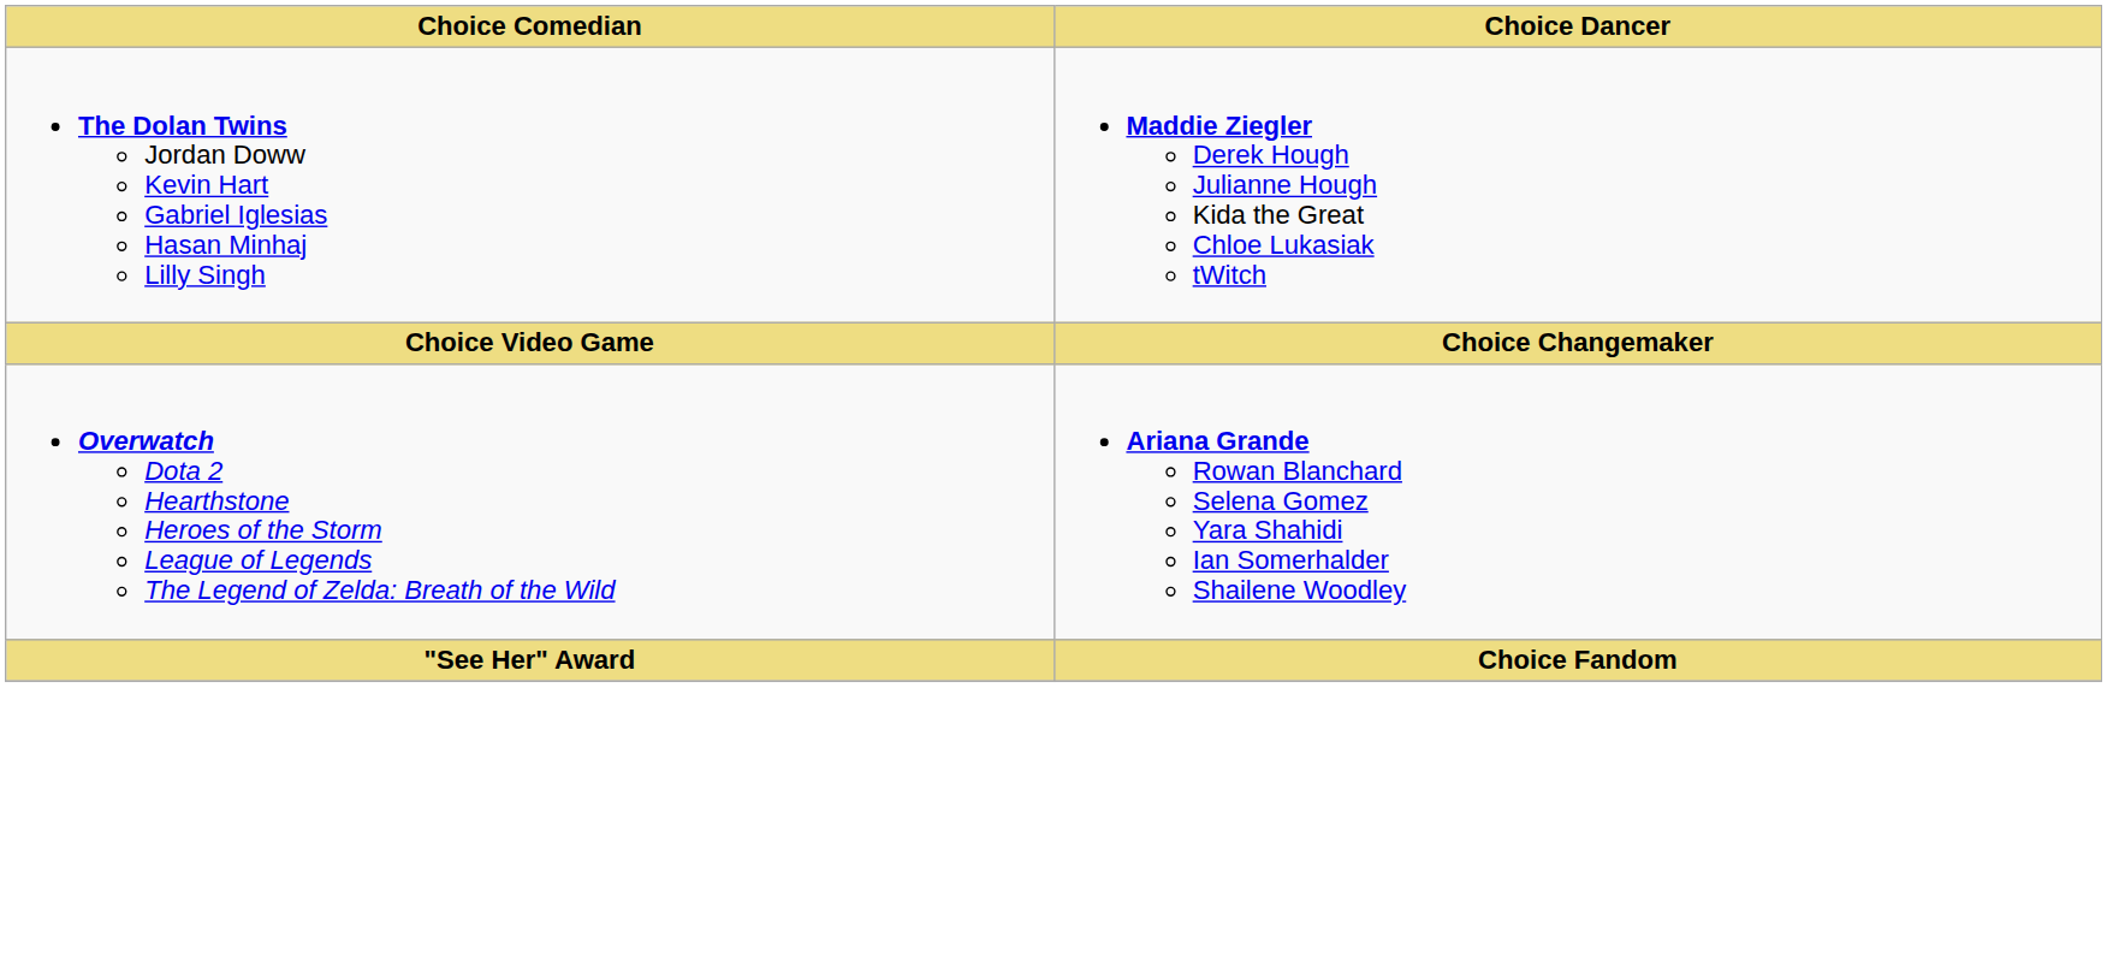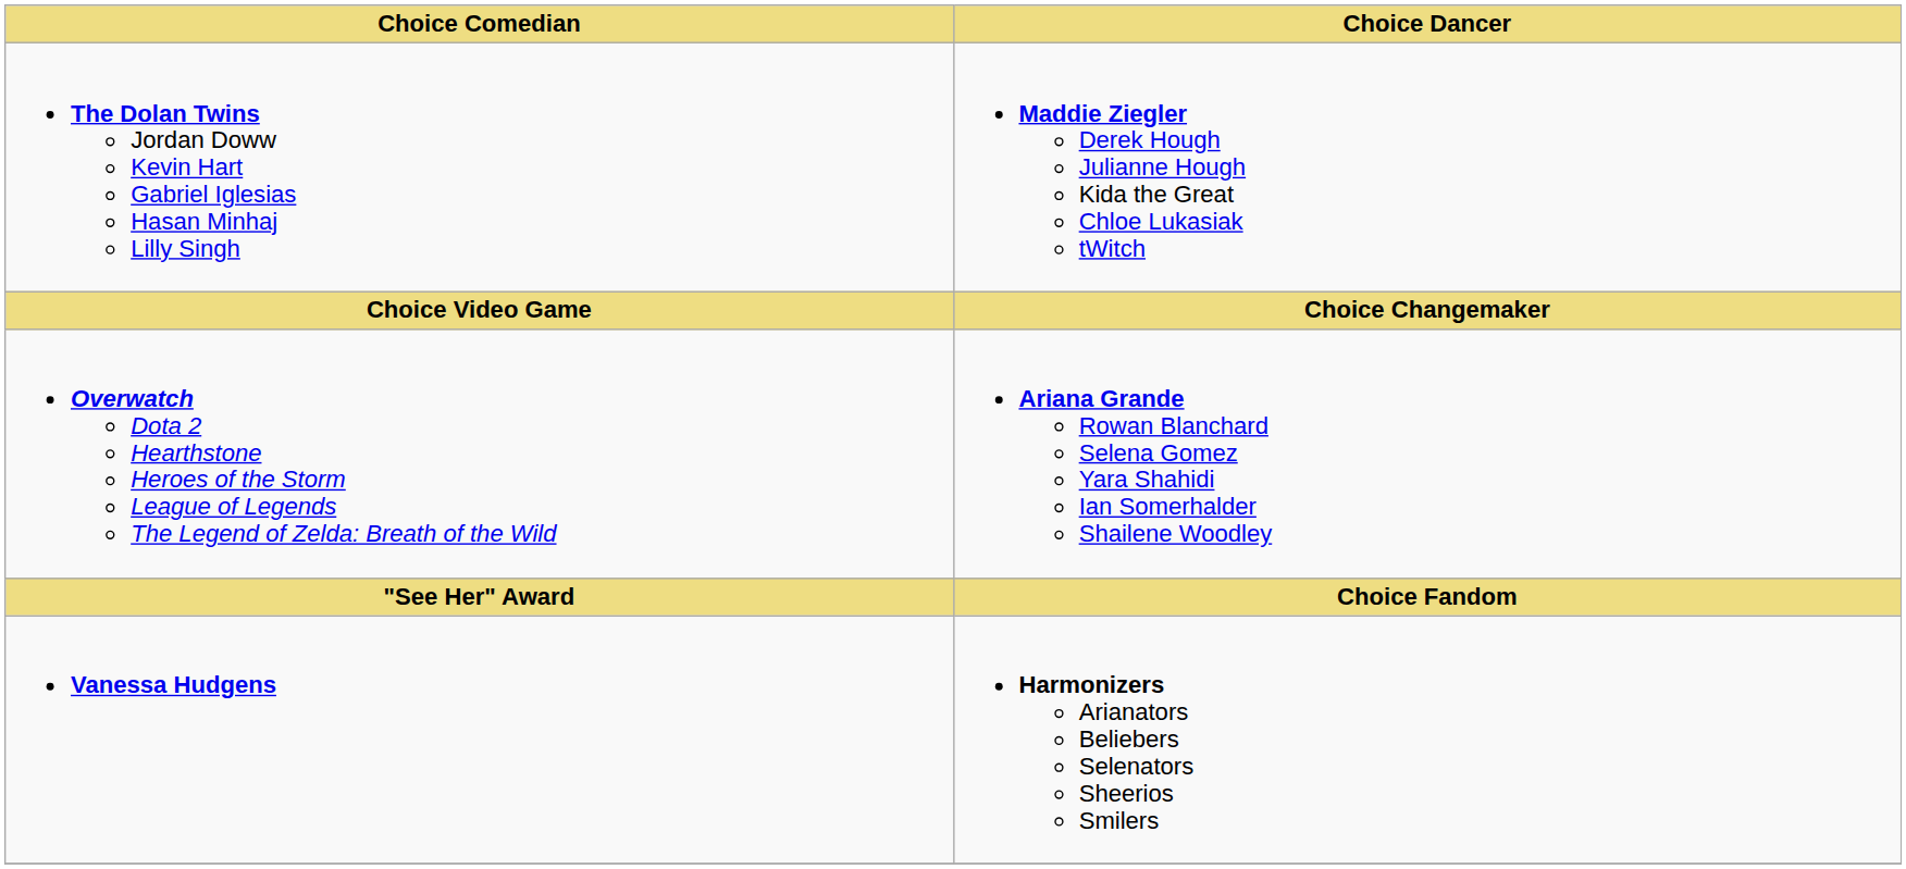+ row: Vanessa Hudgens | Harmonizers Arianators Beliebers Selenators Sheerios Smilers
